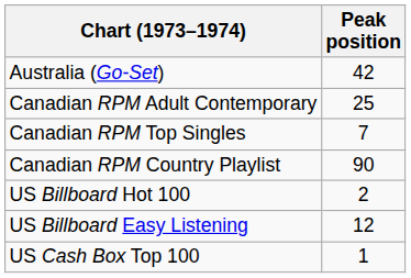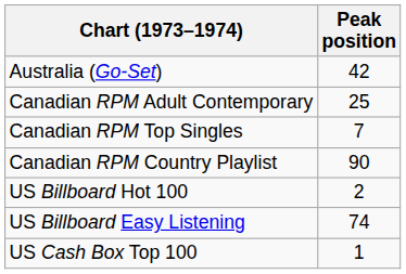US Billboard Easy Listening | Peak position: 12 -> 74
